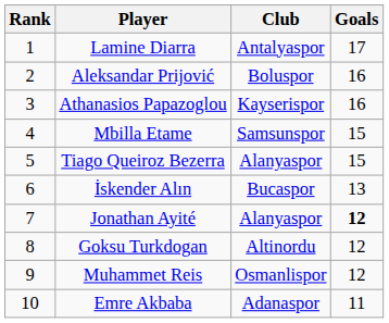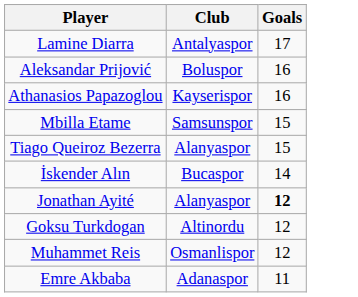- column: Rank | 1 | 2 | 3 | 4 | 5 | 6 | 7 | 8 | 9 | 10
İskender Alın | Goals: 13 -> 14
